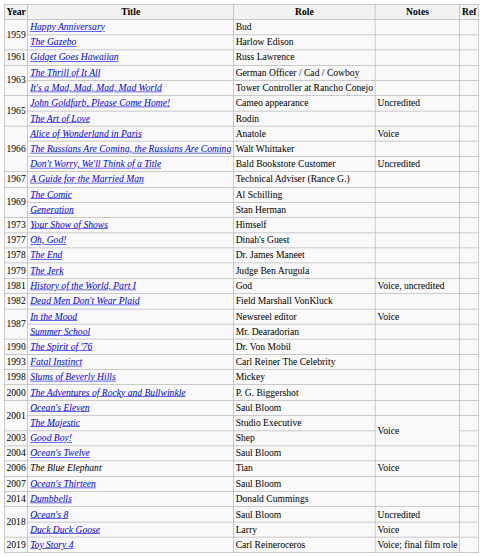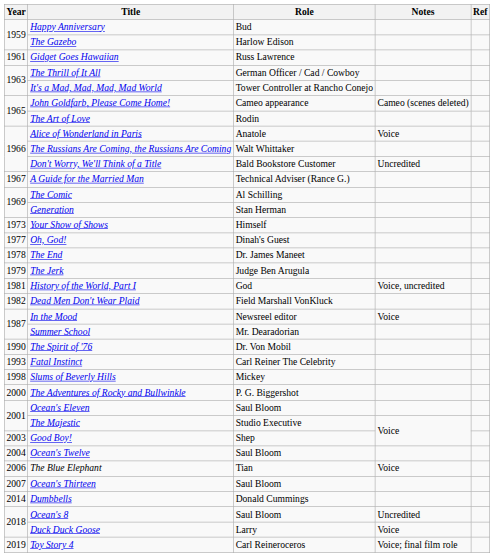John Goldfarb, Please Come Home! | Notes: Uncredited -> Cameo (scenes deleted)
